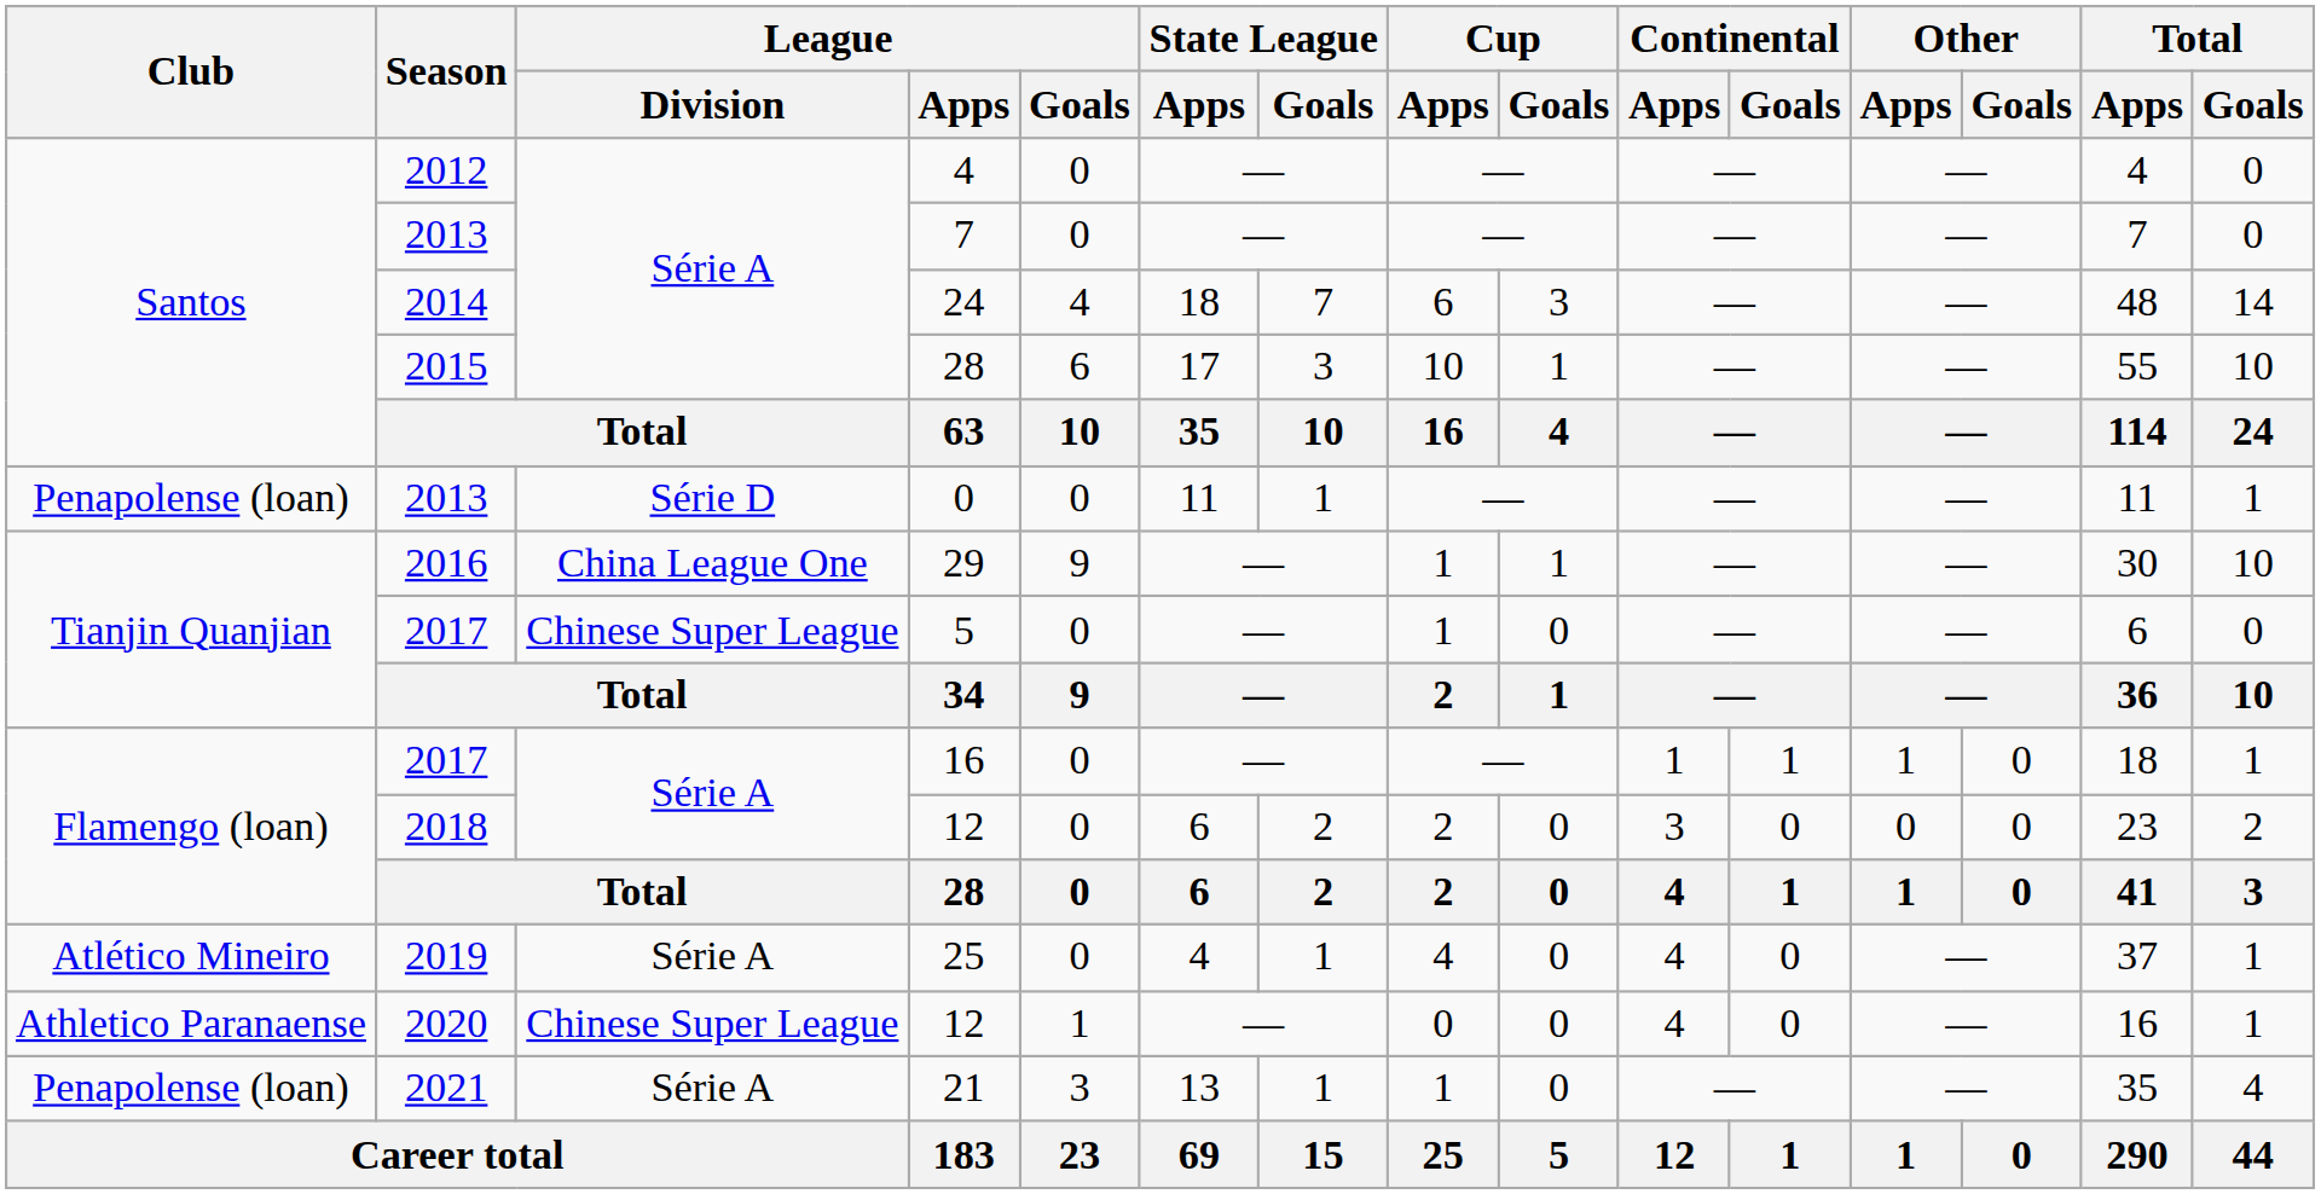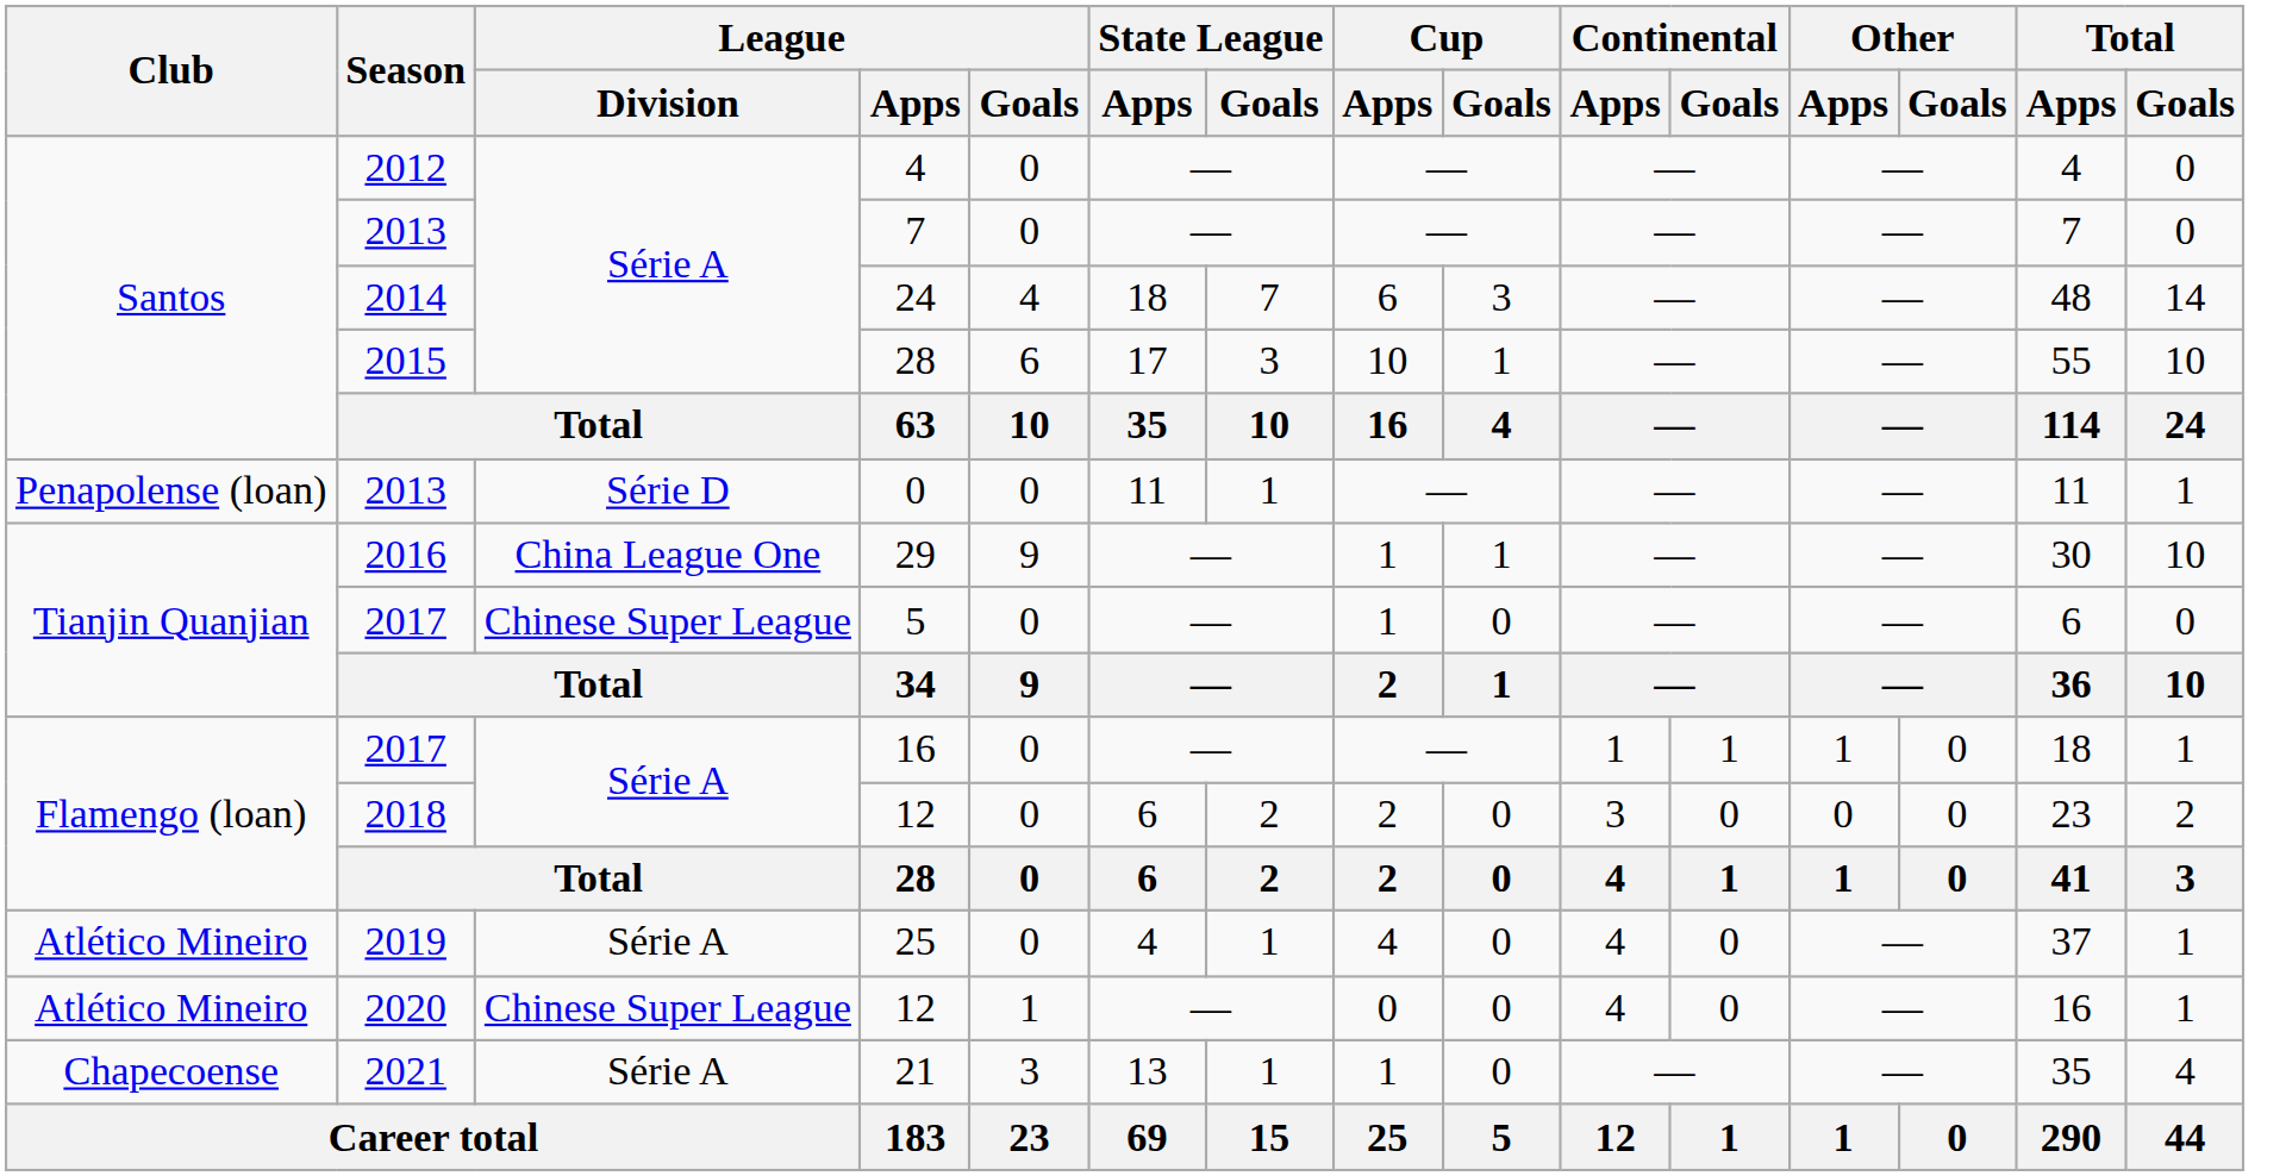2020 / 12 | Club: Athletico Paranaense -> Atlético Mineiro
21 | Club: Penapolense (loan) -> Chapecoense
